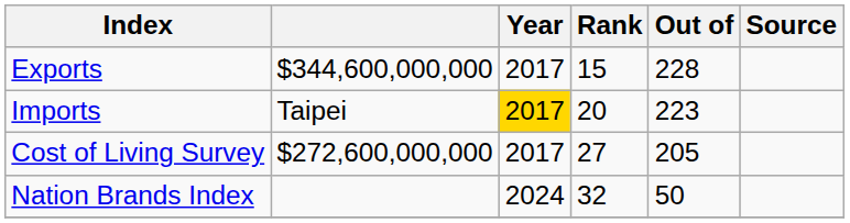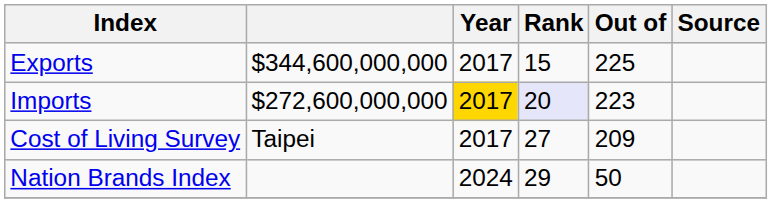Exports | Out of: 228 -> 225
Imports | column 2: Taipei -> $272,600,000,000
Imports | Rank: no background -> lavender background
Cost of Living Survey | column 2: $272,600,000,000 -> Taipei
Cost of Living Survey | Out of: 205 -> 209
Nation Brands Index | Rank: 32 -> 29
